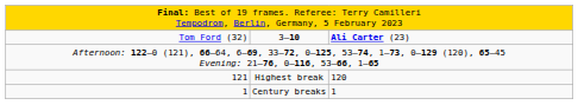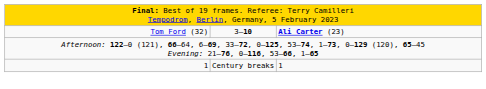- row: 121 | Highest break | 120
